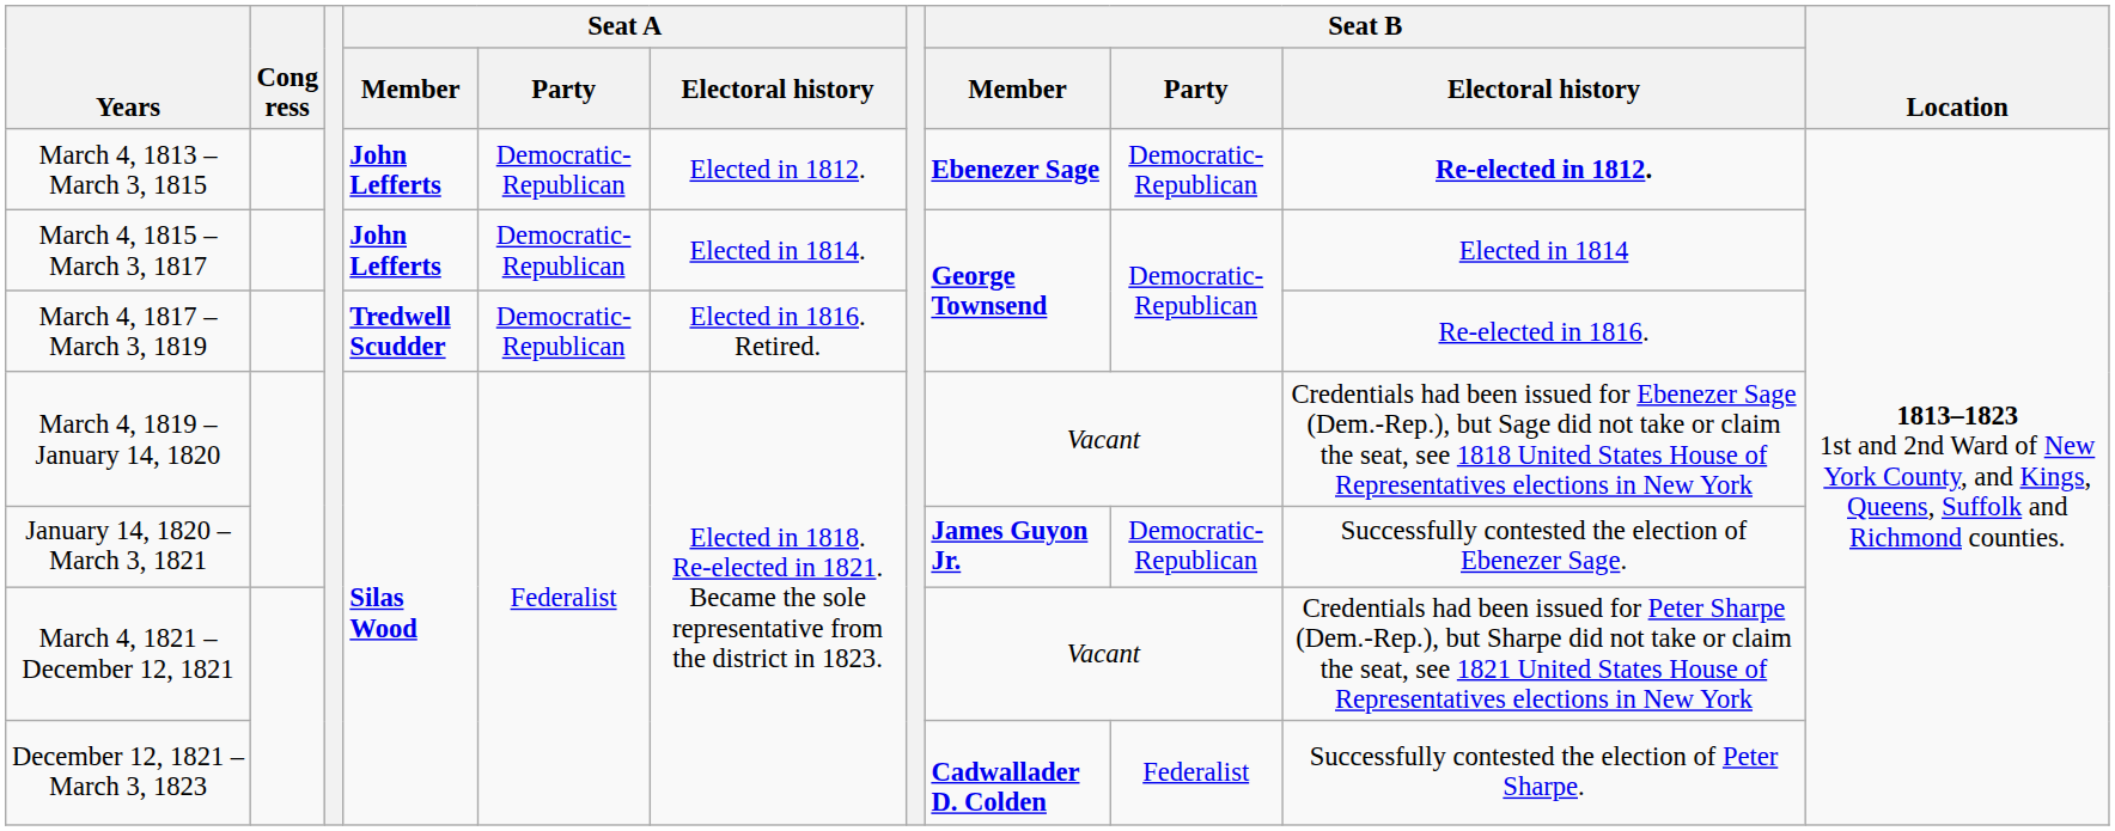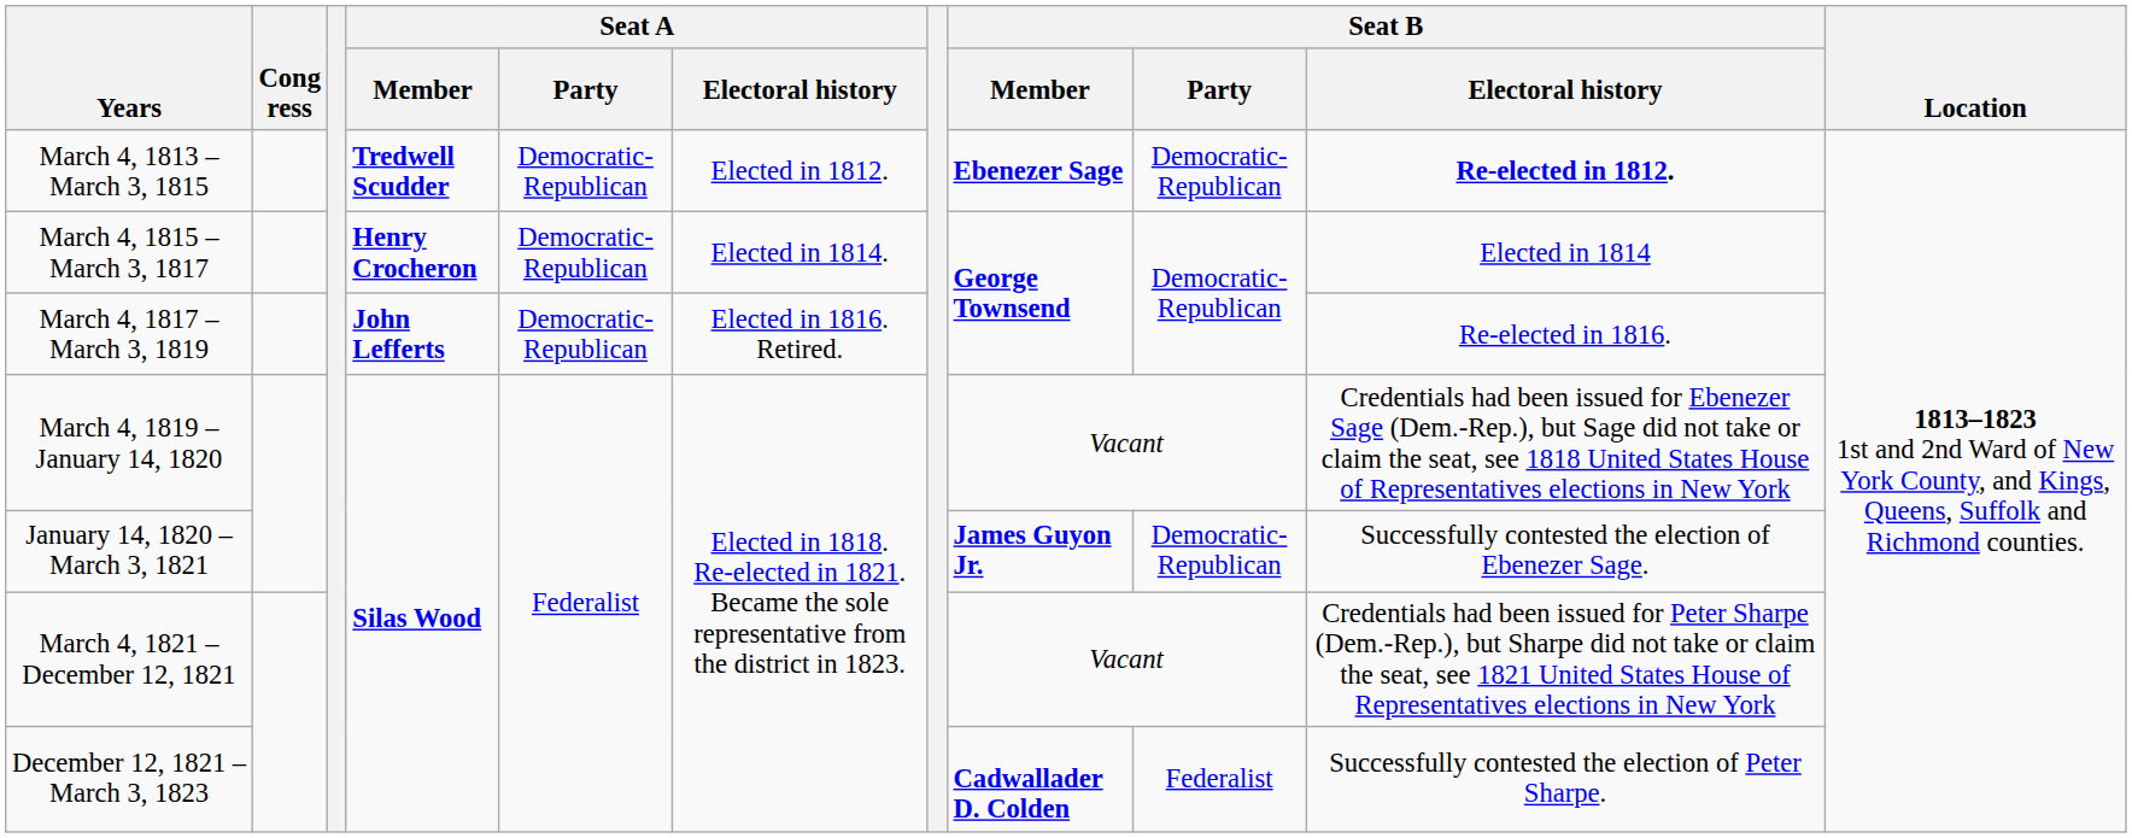March 4, 1813 – March 3, 1815 | Seat A / Member: John Lefferts -> Tredwell Scudder
March 4, 1815 – March 3, 1817 | Seat A / Member: John Lefferts -> Henry Crocheron
March 4, 1817 – March 3, 1819 | Seat A / Member: Tredwell Scudder -> John Lefferts
